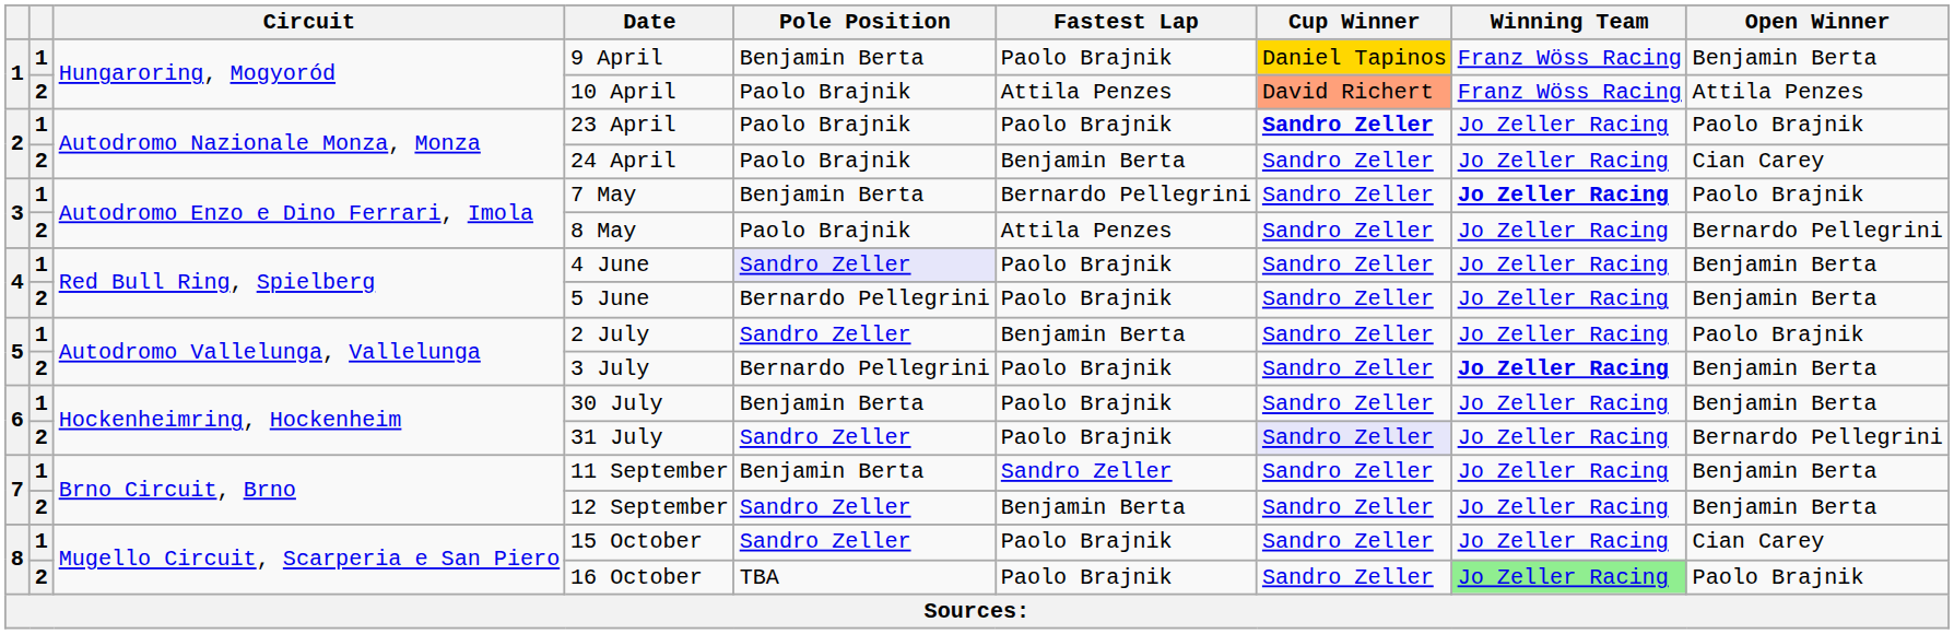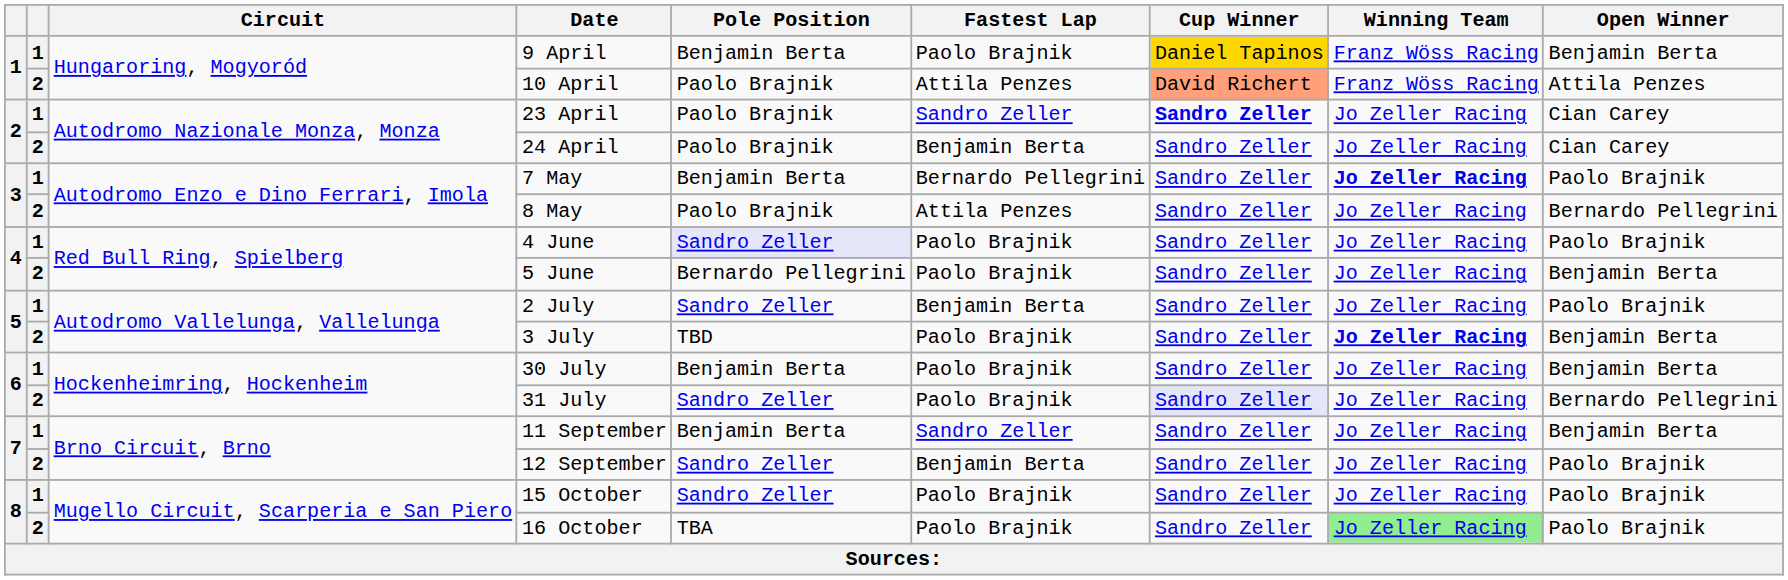23 April | Fastest Lap: Paolo Brajnik -> Sandro Zeller
23 April | Open Winner: Paolo Brajnik -> Cian Carey
4 June | Open Winner: Benjamin Berta -> Paolo Brajnik
3 July | Pole Position: Bernardo Pellegrini -> TBD
12 September | Open Winner: Benjamin Berta -> Paolo Brajnik
15 October | Open Winner: Cian Carey -> Paolo Brajnik
